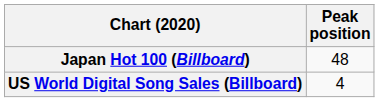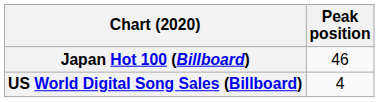Japan Hot 100 (Billboard) | Peak position: 48 -> 46
